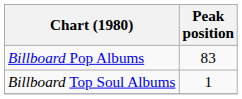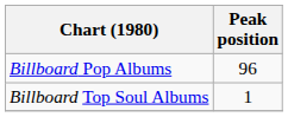Billboard Pop Albums | Peak position: 83 -> 96
